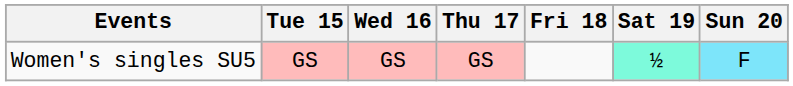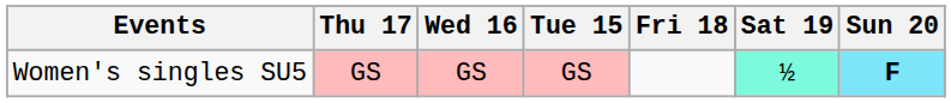columns swapped: Tue 15 <-> Thu 17
Women's singles SU5 | Sun 20: normal -> bold
